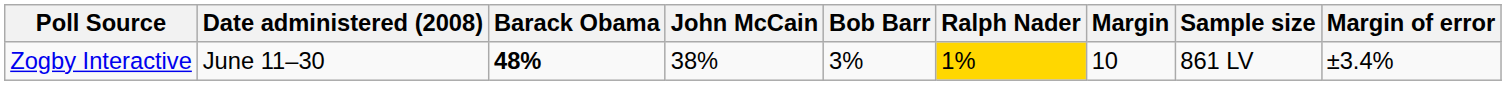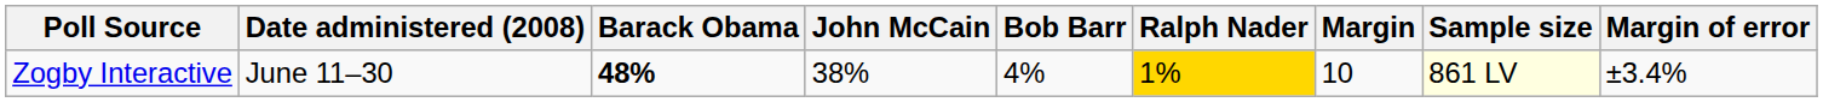Zogby Interactive | Bob Barr: 3% -> 4%
Zogby Interactive | Sample size: no background -> lightyellow background
